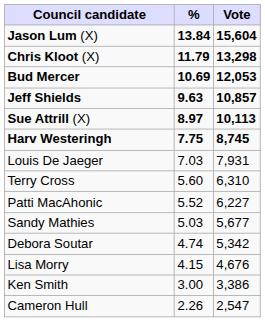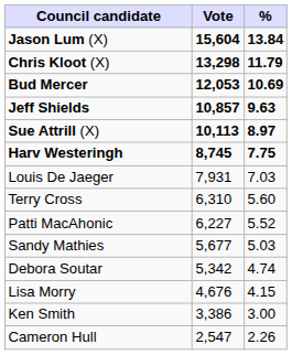columns swapped: Vote <-> %
